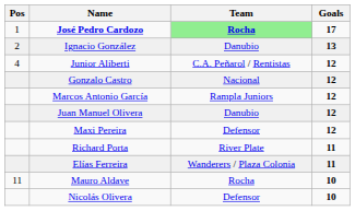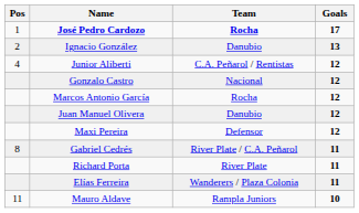José Pedro Cardozo | Team: lightgreen background -> no background
Marcos Antonio García | Team: Rampla Juniors -> Rocha
+ row: 8 | Gabriel Cedrés | River Plate / C.A. Peñarol | 11
Mauro Aldave | Team: Rocha -> Rampla Juniors
- row: Nicolás Olivera | Defensor | 10
